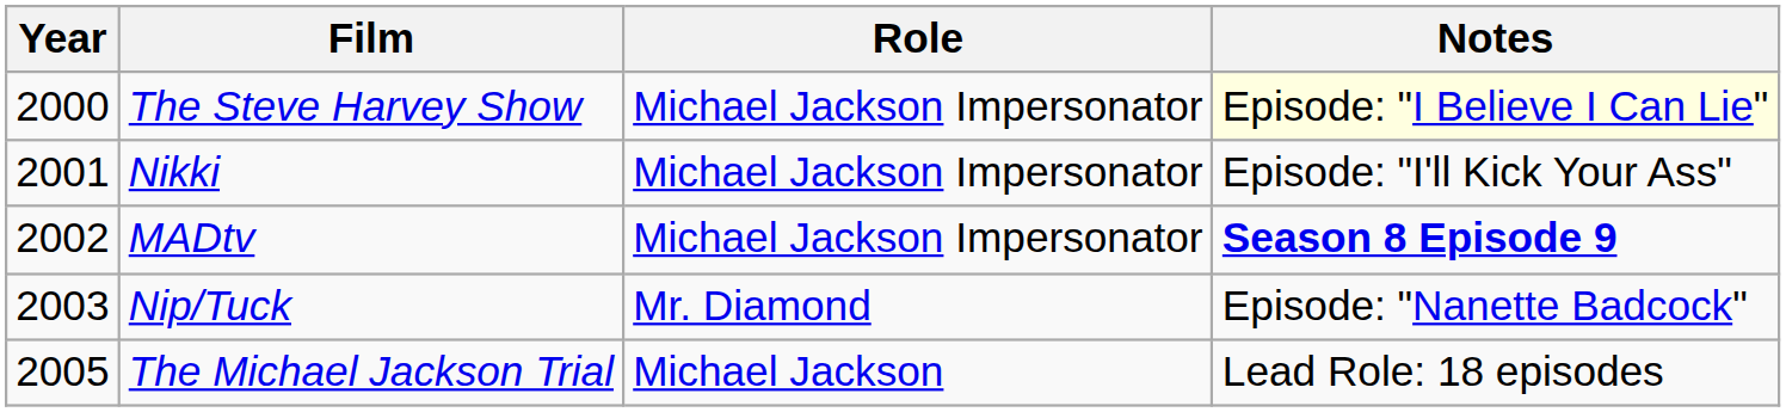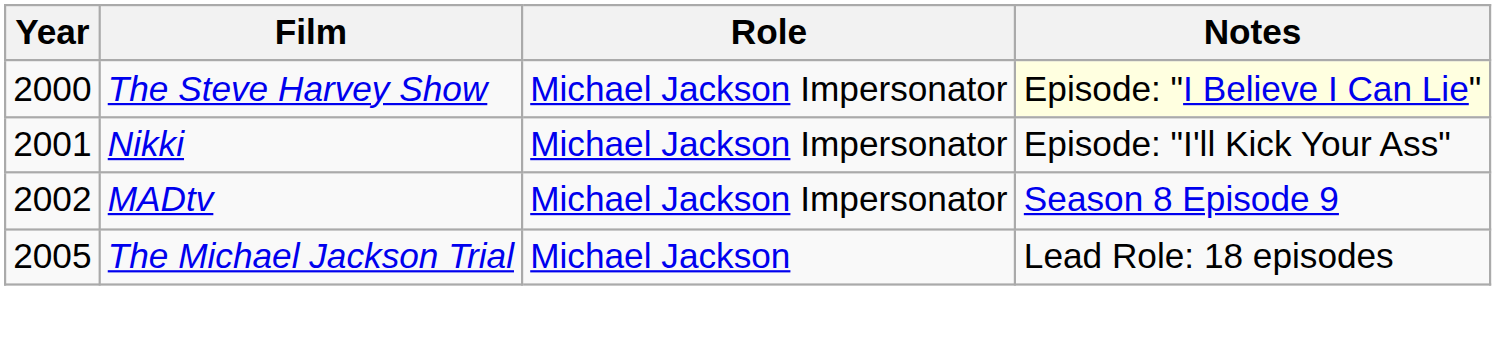MADtv | Notes: bold -> normal
- row: 2003 | Nip/Tuck | Mr. Diamond | Episode: "Nanette Badcock"
